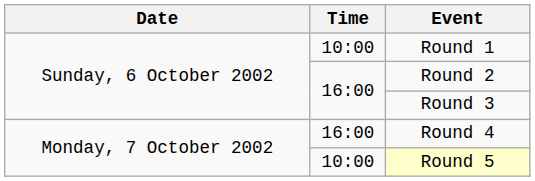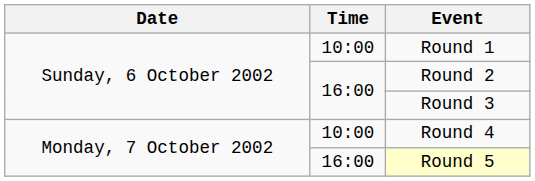Round 4 | Time: 16:00 -> 10:00
Round 5 | Time: 10:00 -> 16:00
